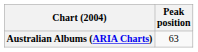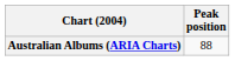Australian Albums (ARIA Charts) | Peak position: 63 -> 88
